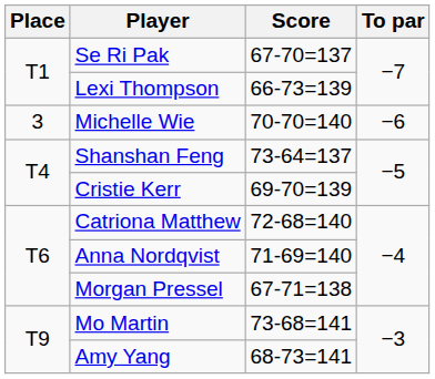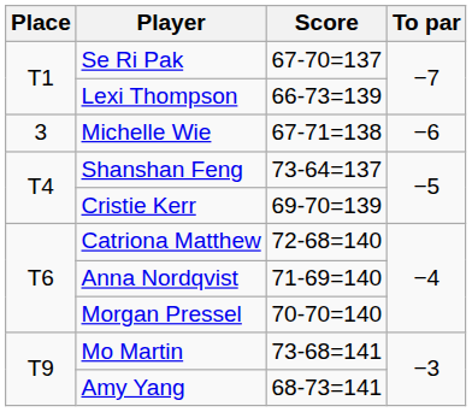Michelle Wie | Score: 70-70=140 -> 67-71=138
Morgan Pressel | Score: 67-71=138 -> 70-70=140
